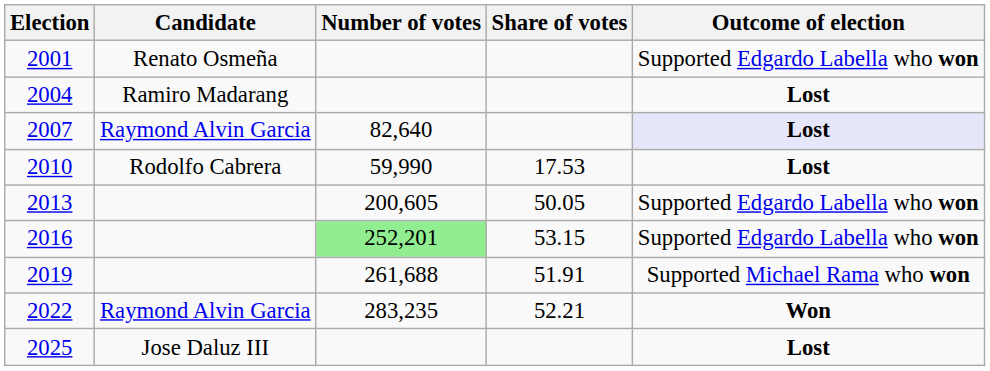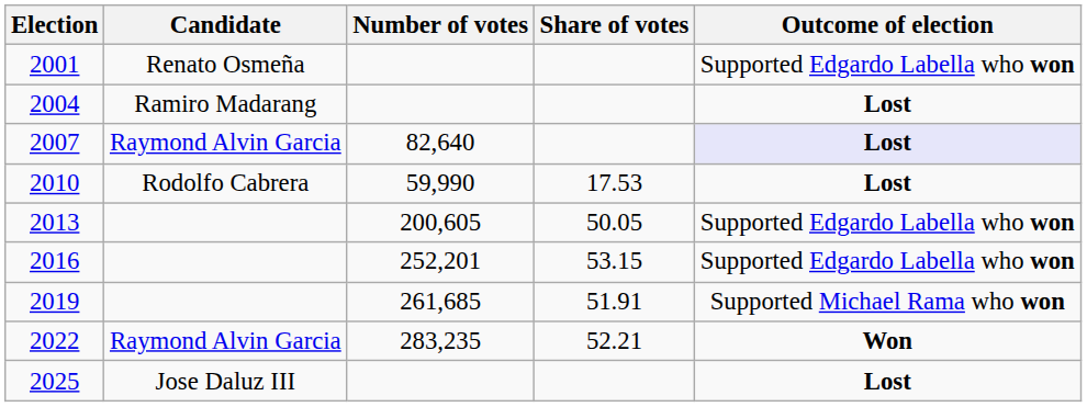2016 | Number of votes: lightgreen background -> no background
2019 | Number of votes: 261,688 -> 261,685
